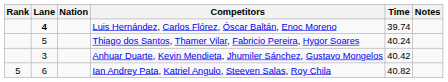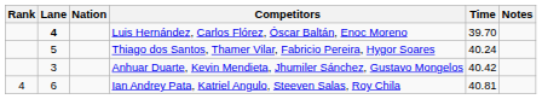Luis Hernández, Carlos Flórez, Óscar Baltán, Enoc Moreno | Time: 39.74 -> 39.70
Ian Andrey Pata, Katriel Angulo, Steeven Salas, Roy Chila | Rank: 5 -> 4
Ian Andrey Pata, Katriel Angulo, Steeven Salas, Roy Chila | Time: 40.82 -> 40.81
